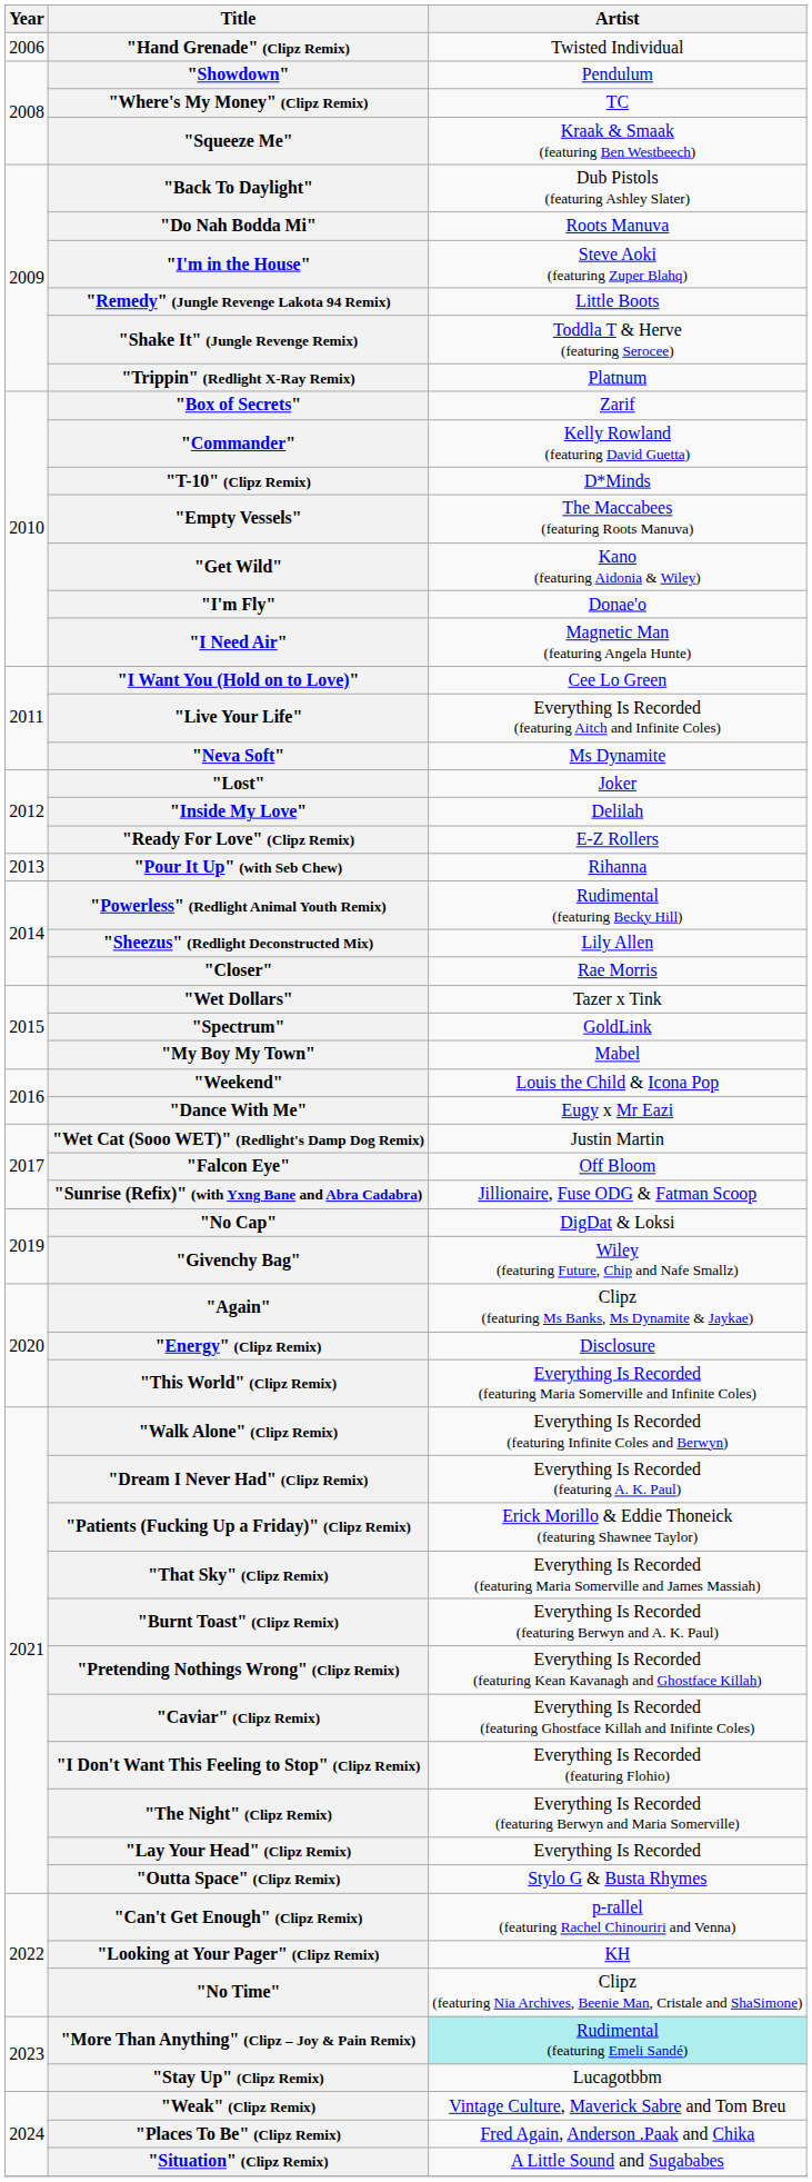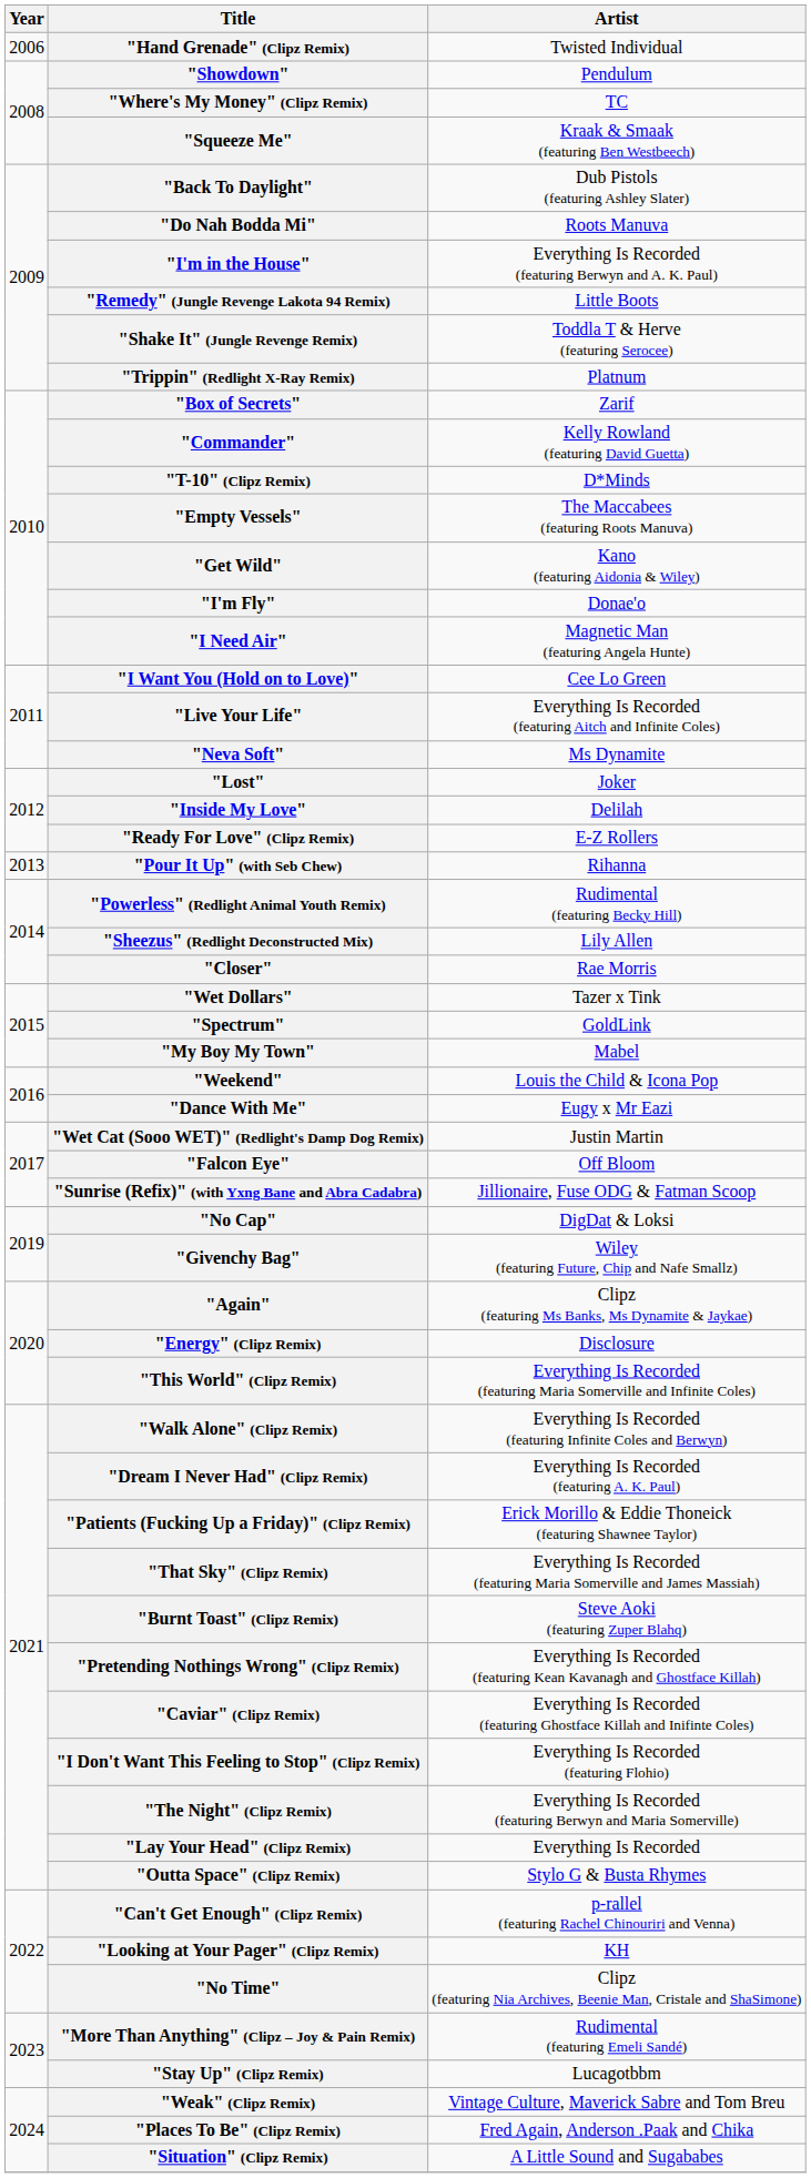"I'm in the House" | Artist: Steve Aoki (featuring Zuper Blahq) -> Everything Is Recorded (featuring Berwyn and A. K. Paul)
"Burnt Toast" (Clipz Remix) | Artist: Everything Is Recorded (featuring Berwyn and A. K. Paul) -> Steve Aoki (featuring Zuper Blahq)
"More Than Anything" (Clipz – Joy & Pain Remix) | Artist: paleturquoise background -> no background
